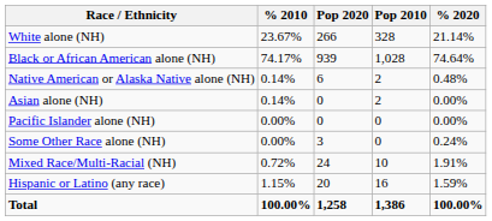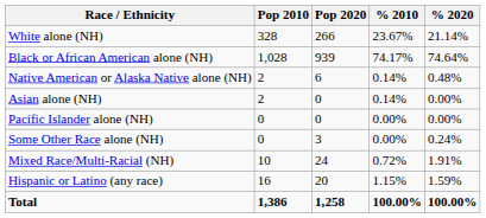columns swapped: Pop 2010 <-> % 2010
